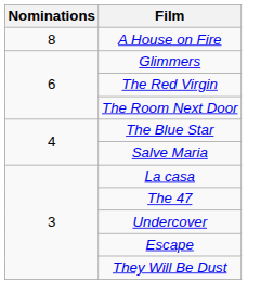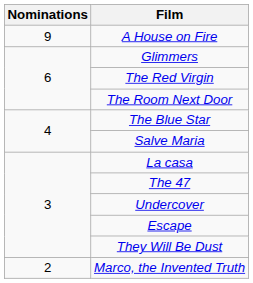A House on Fire | Nominations: 8 -> 9
+ row: 2 | Marco, the Invented Truth
